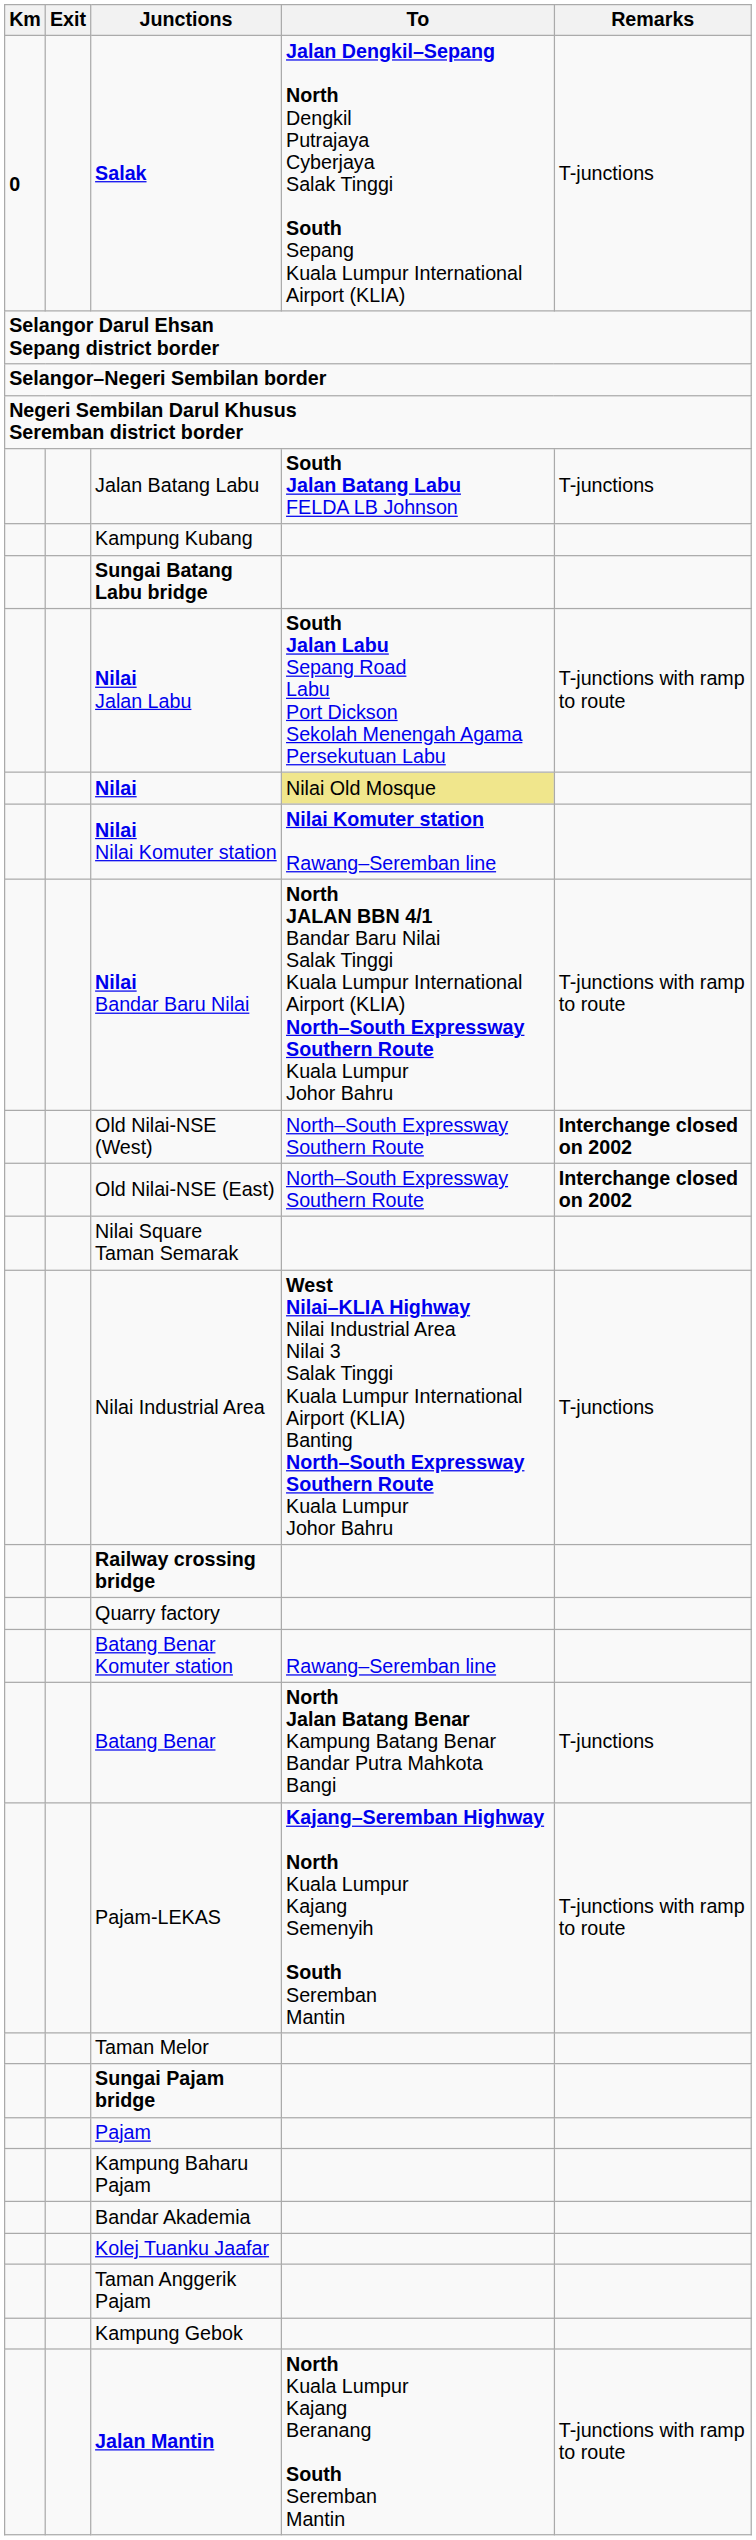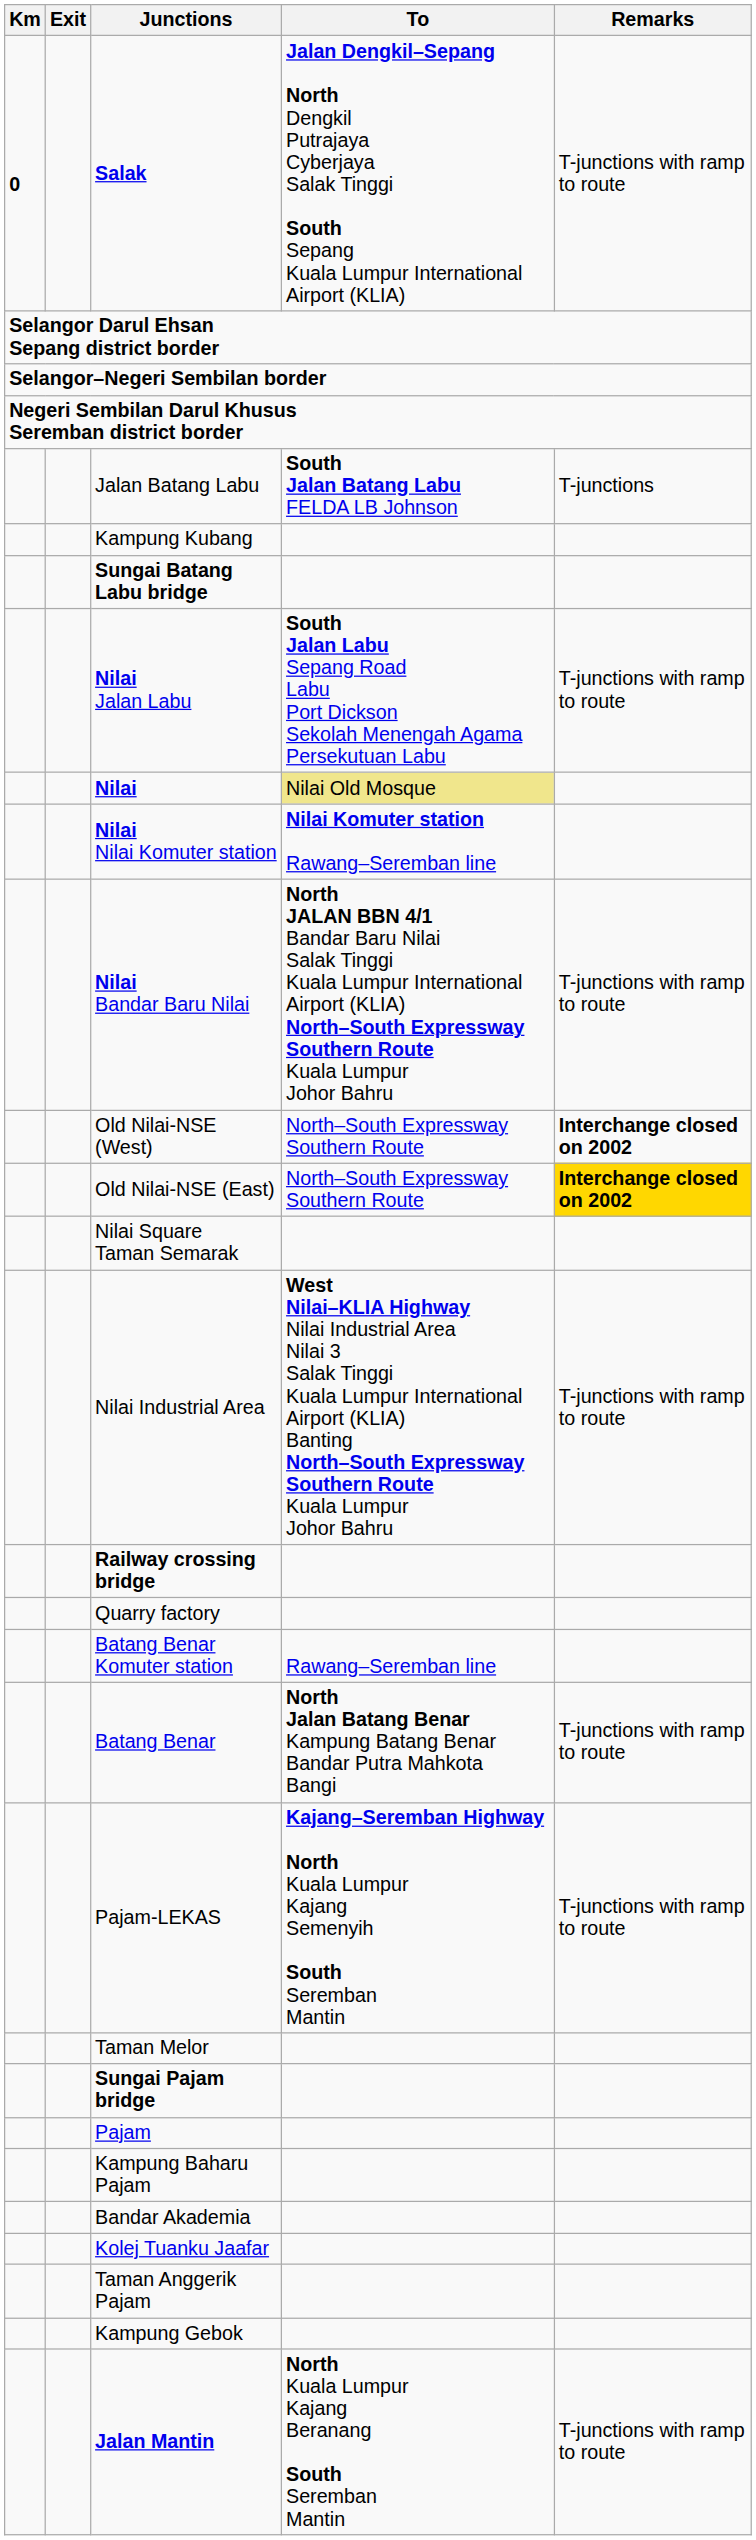Salak | Remarks: T-junctions -> T-junctions with ramp to route
Old Nilai-NSE (East) | Remarks: no background -> gold background
Nilai Industrial Area | Remarks: T-junctions -> T-junctions with ramp to route
Batang Benar | Remarks: T-junctions -> T-junctions with ramp to route
